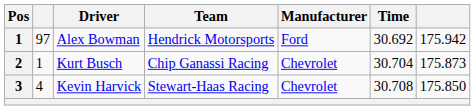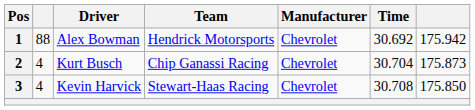Alex Bowman | column 2: 97 -> 88
Alex Bowman | Manufacturer: Ford -> Chevrolet
Kurt Busch | column 2: 1 -> 4
